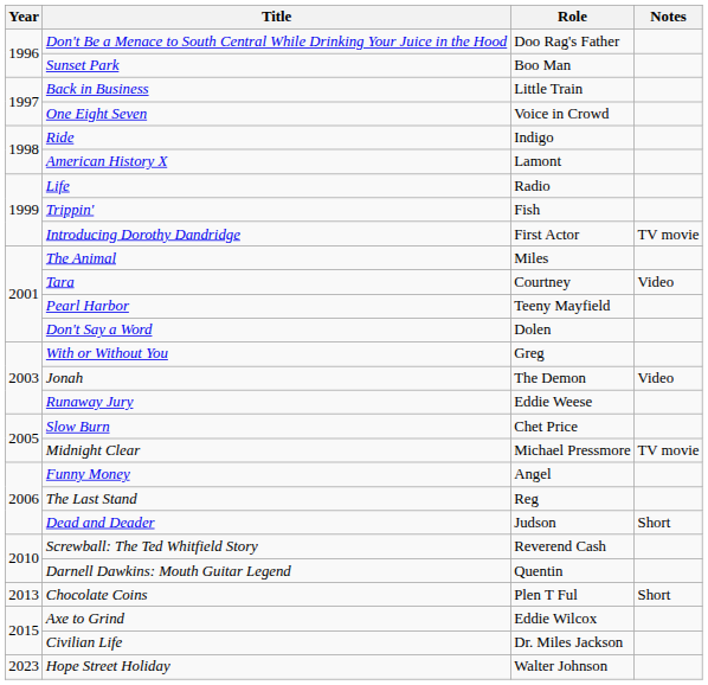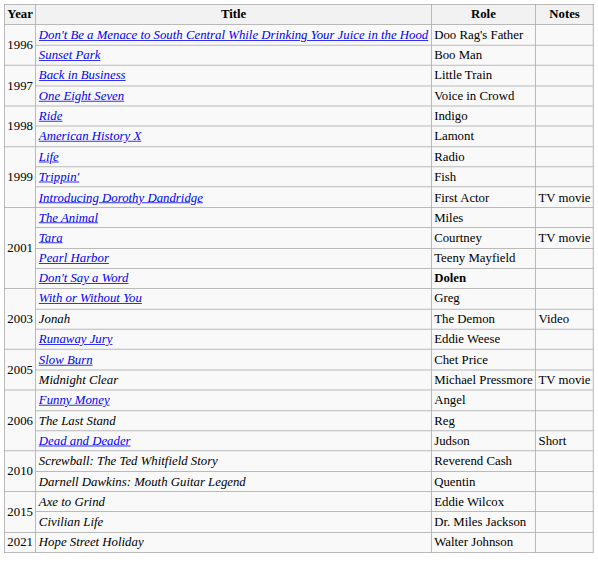Tara | Notes: Video -> TV movie
Don't Say a Word | Role: normal -> bold
- row: 2013 | Chocolate Coins | Plen T Ful | Short
Hope Street Holiday | Year: 2023 -> 2021
